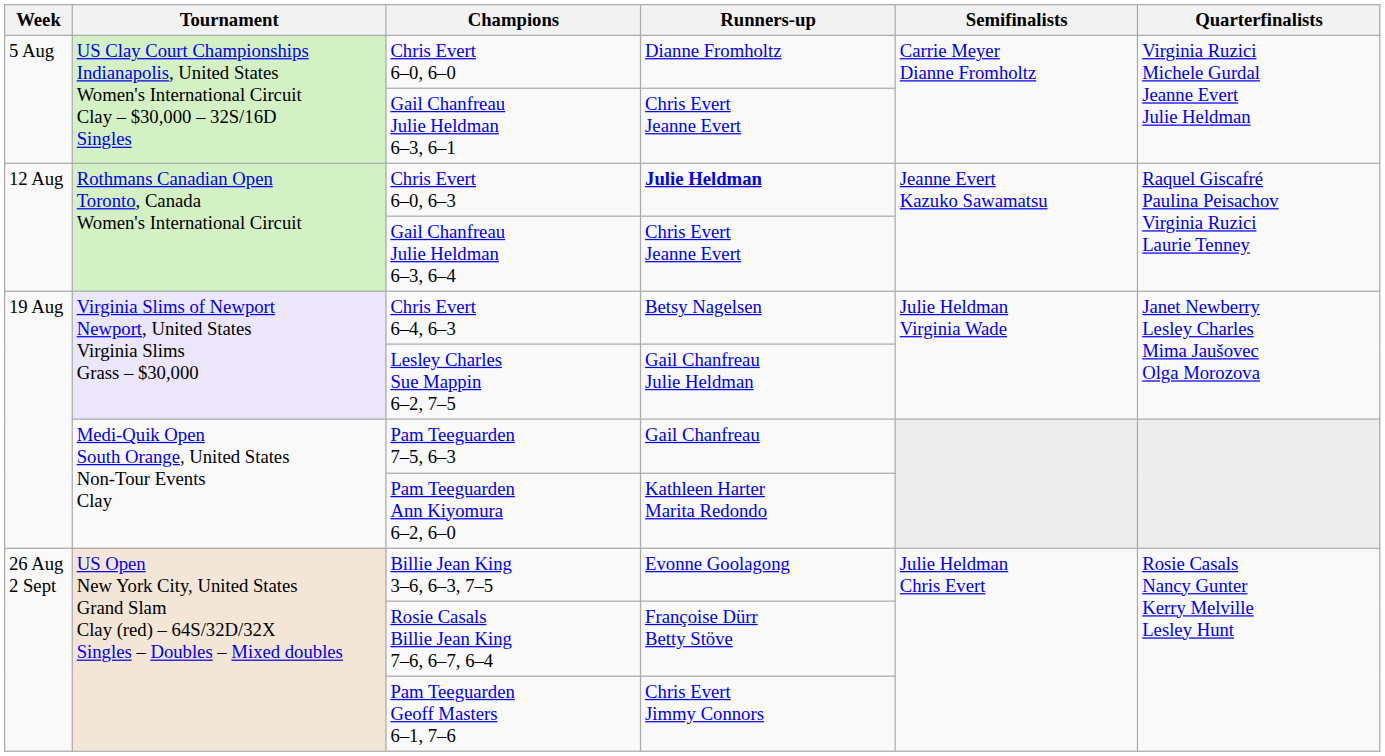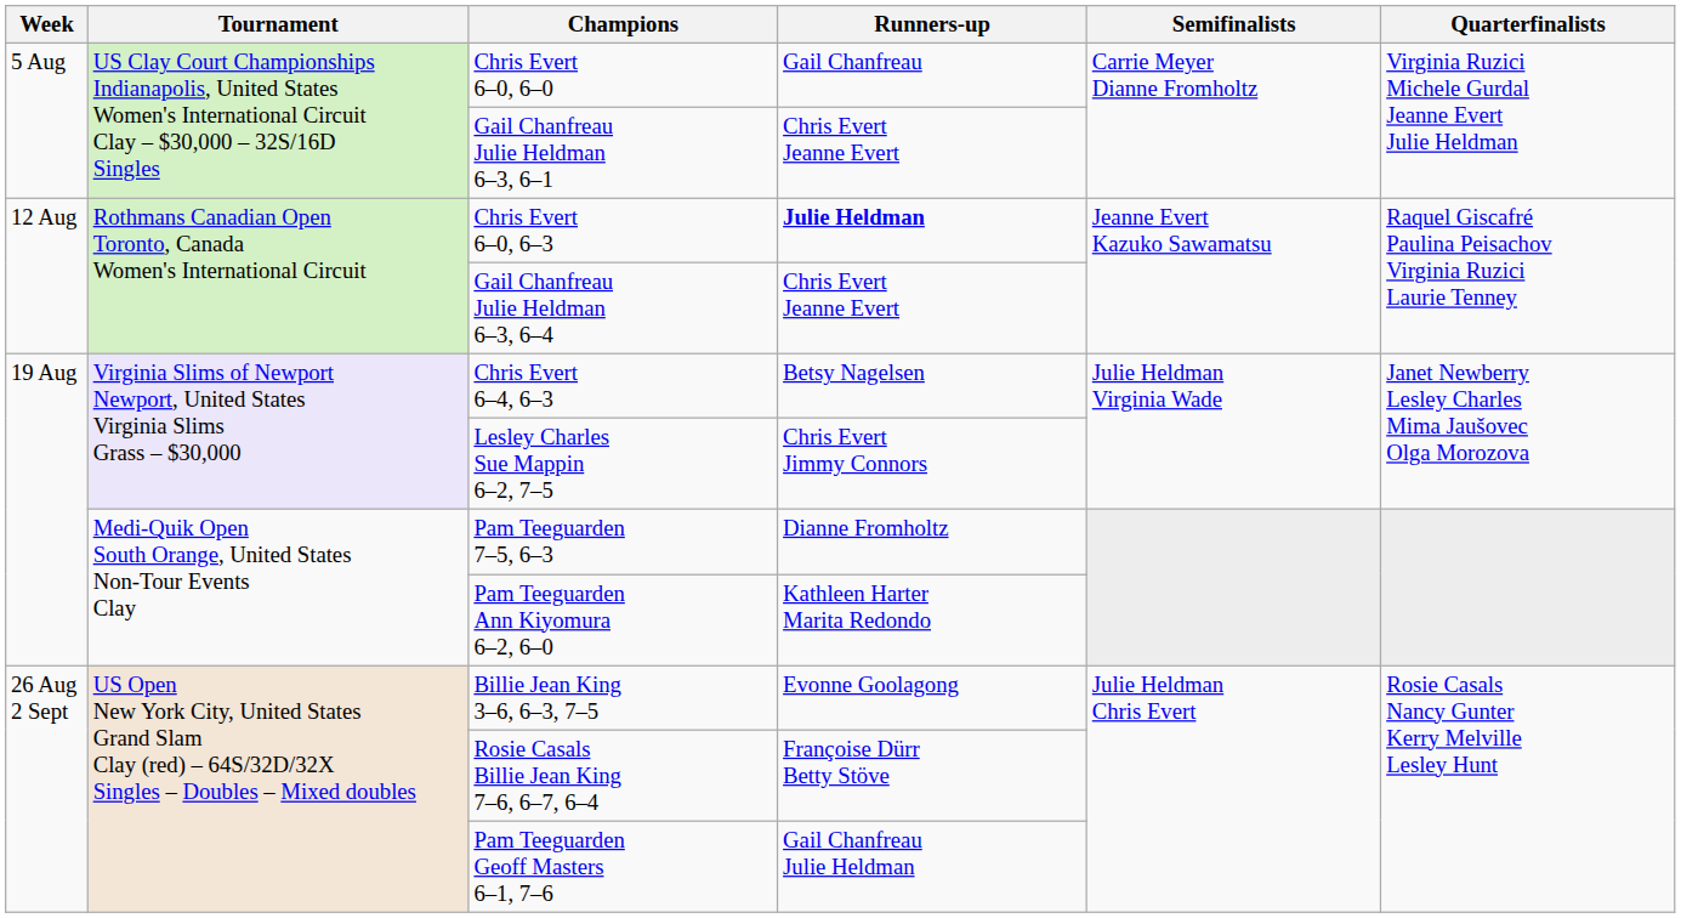Chris Evert 6–0, 6–0 | Runners-up: Dianne Fromholtz -> Gail Chanfreau
Lesley Charles Sue Mappin 6–2, 7–5 | Runners-up: Gail Chanfreau Julie Heldman -> Chris Evert Jimmy Connors
Pam Teeguarden 7–5, 6–3 | Runners-up: Gail Chanfreau -> Dianne Fromholtz
Pam Teeguarden Geoff Masters 6–1, 7–6 | Runners-up: Chris Evert Jimmy Connors -> Gail Chanfreau Julie Heldman
